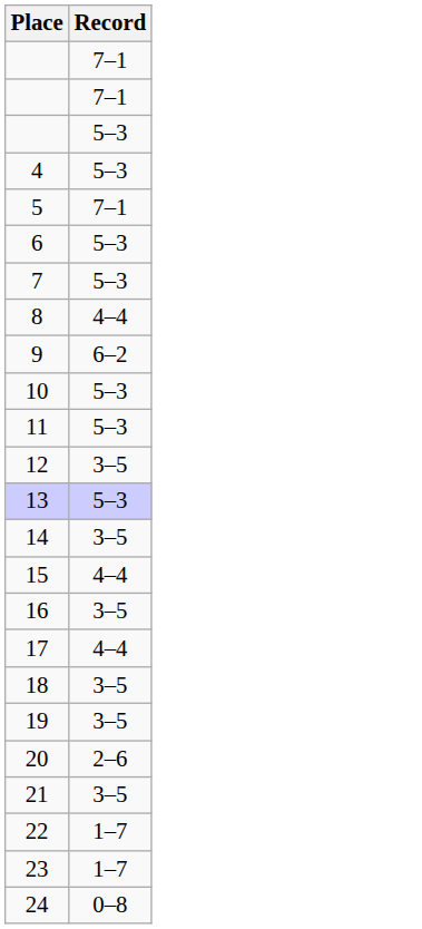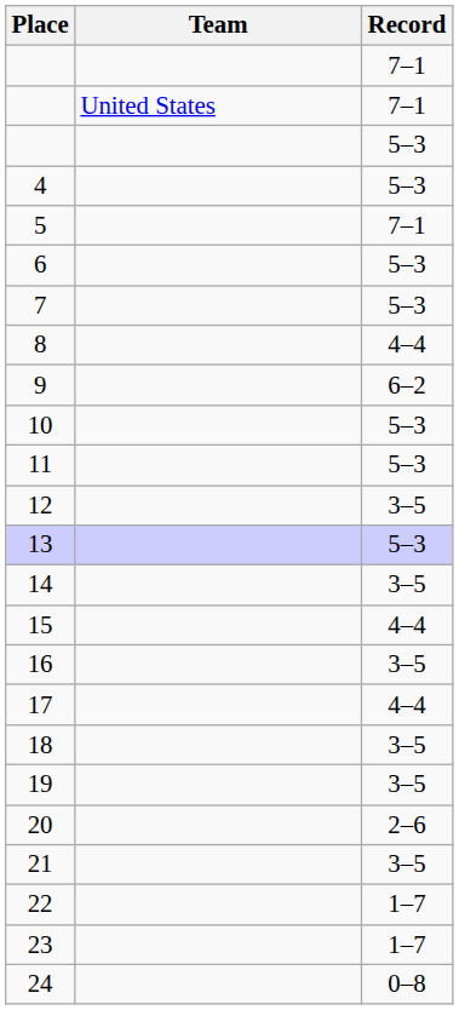+ column: Team | United States
